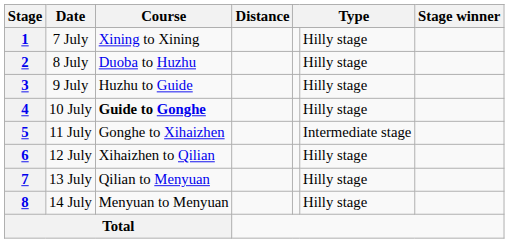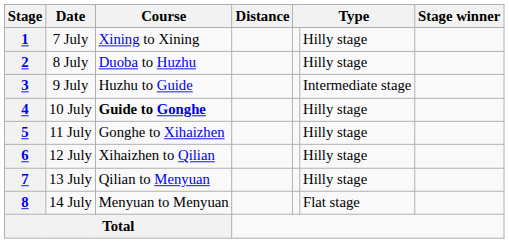3 | column 6: Hilly stage -> Intermediate stage
5 | column 6: Intermediate stage -> Hilly stage
8 | column 6: Hilly stage -> Flat stage
